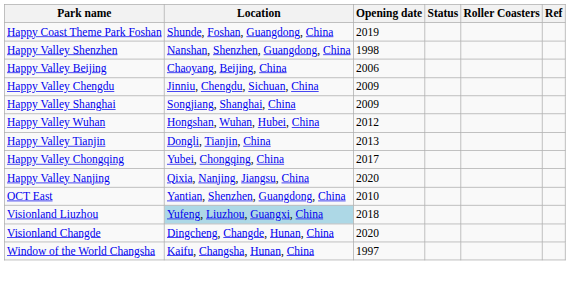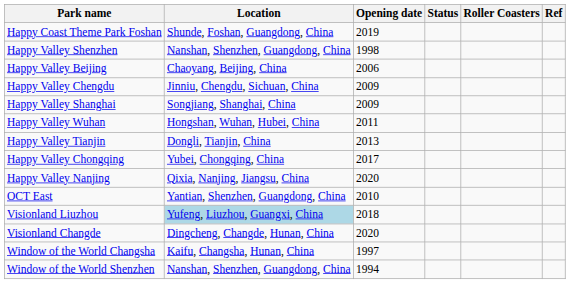Happy Valley Wuhan | Opening date: 2012 -> 2011
+ row: Window of the World Shenzhen | Nanshan, Shenzhen, Guangdong, China | 1994
